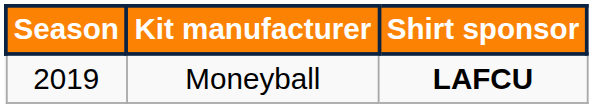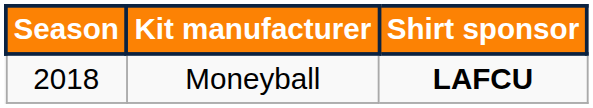Moneyball | Season: 2019 -> 2018
